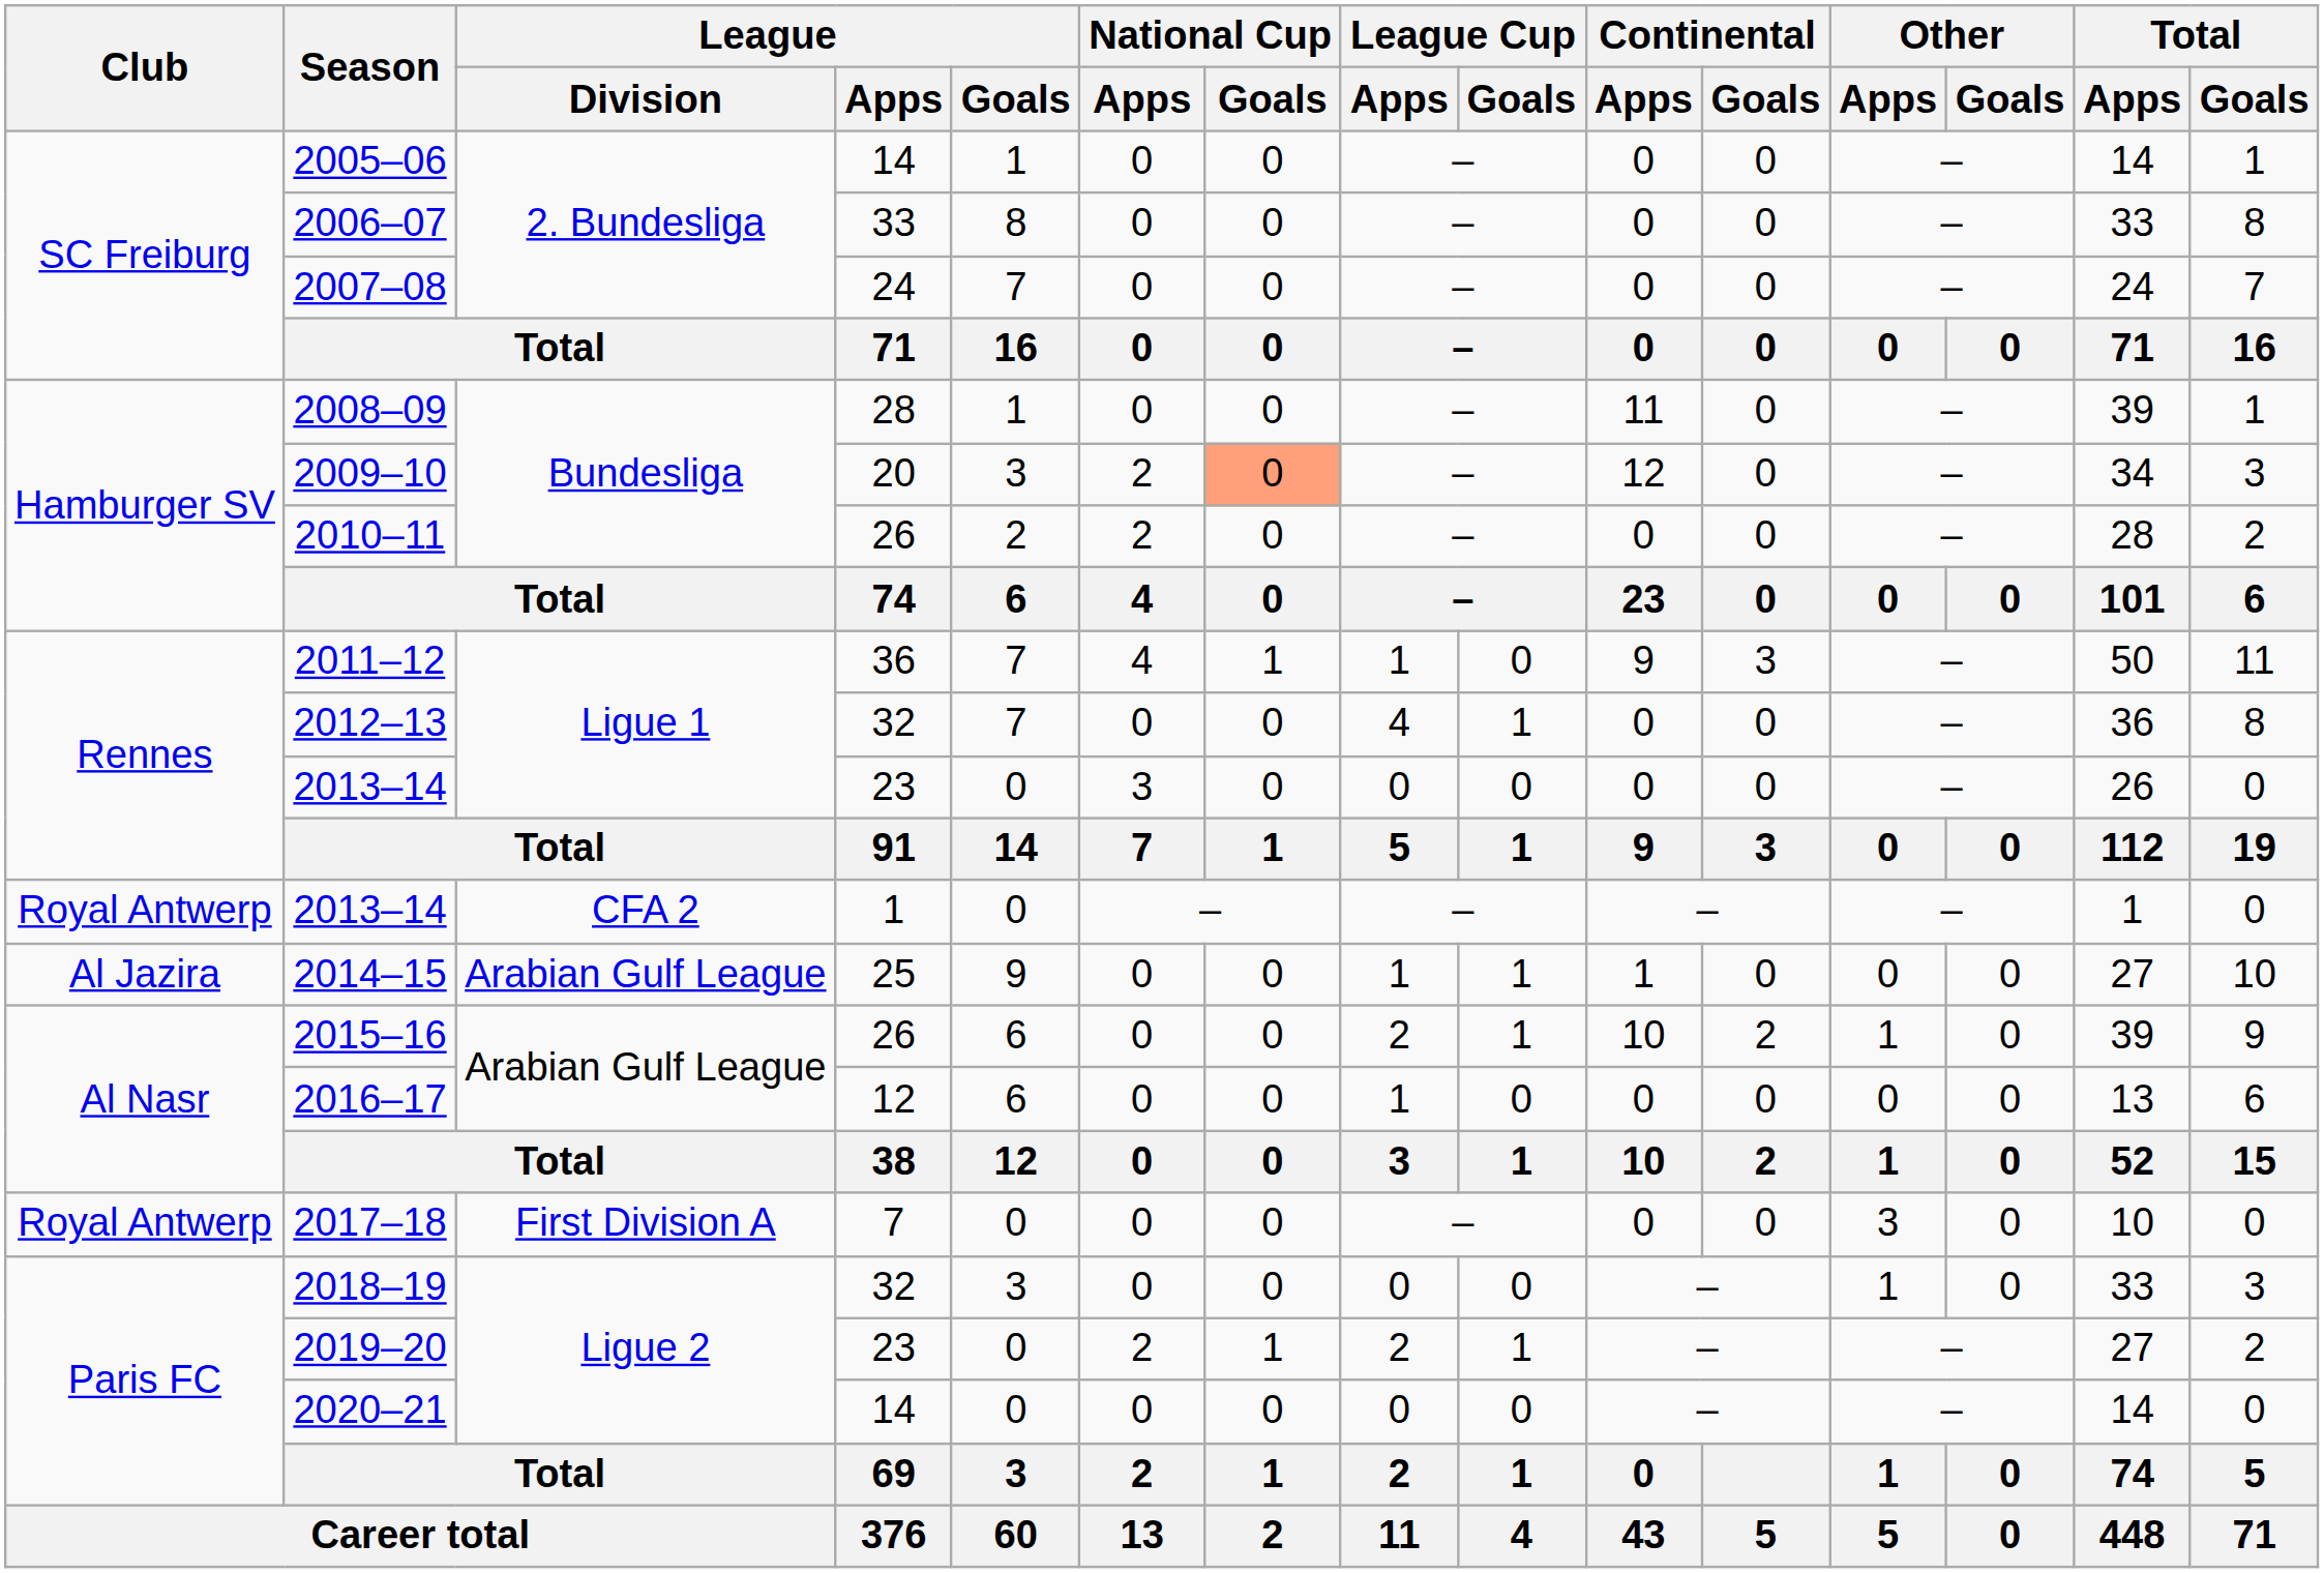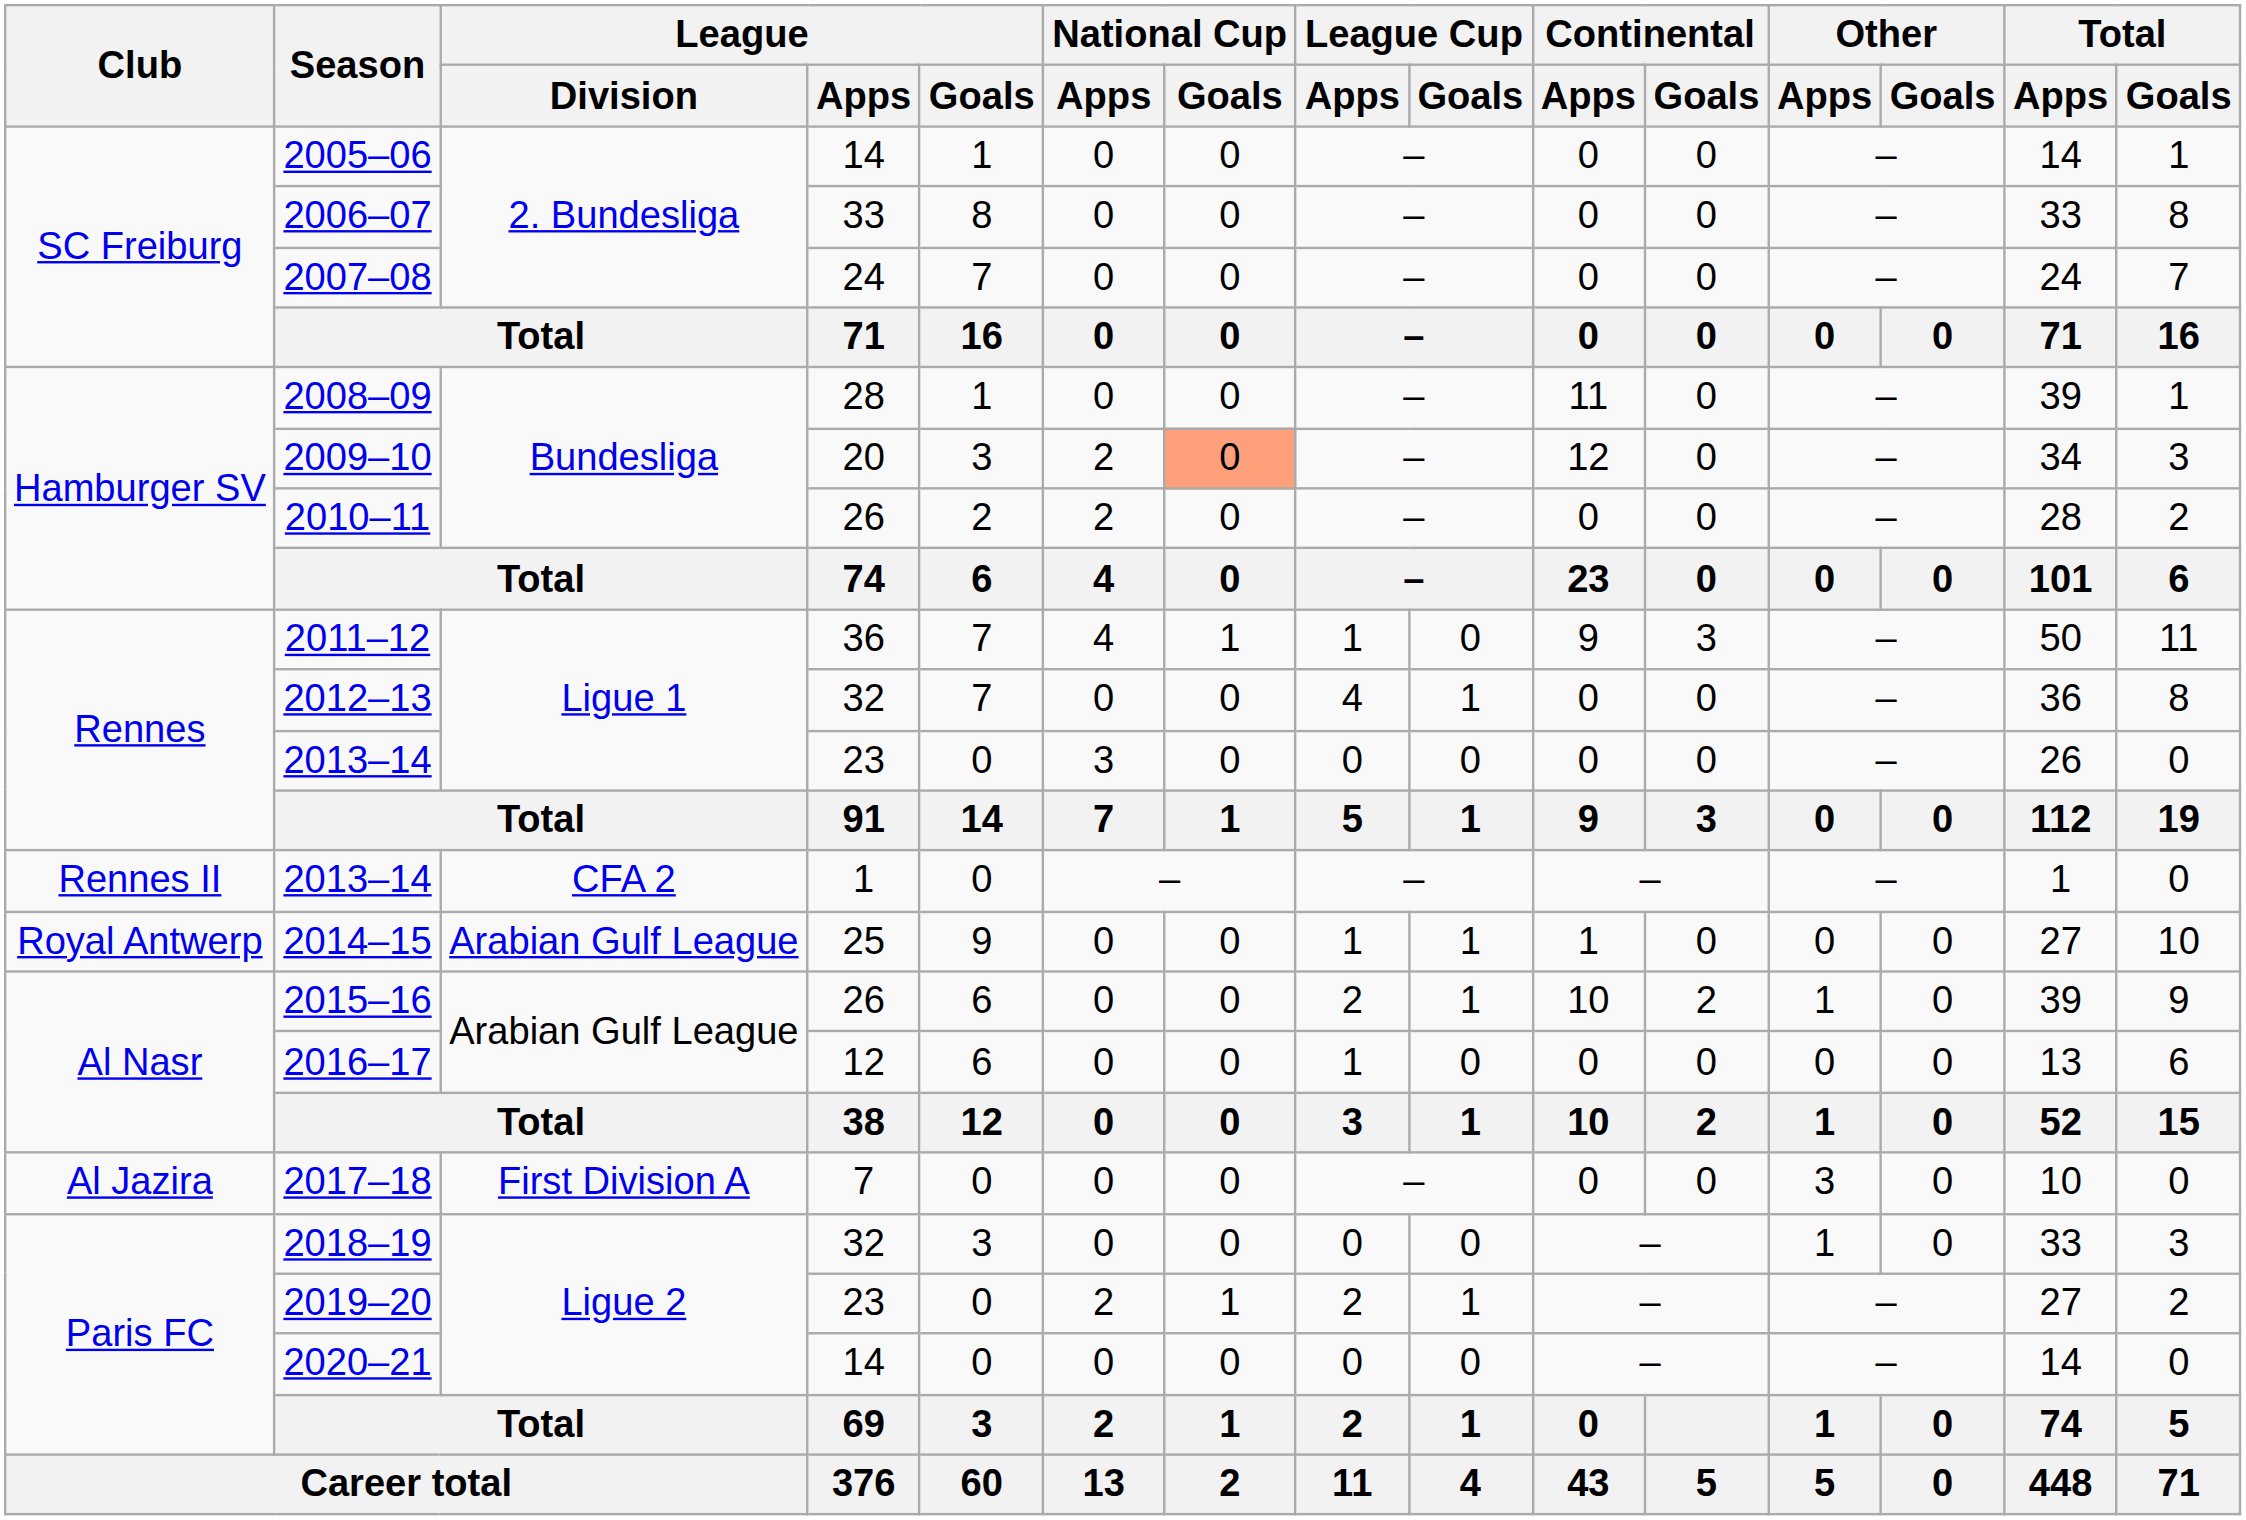2013–14 / 1 | Club: Royal Antwerp -> Rennes II
2014–15 | Club: Al Jazira -> Royal Antwerp
2017–18 | Club: Royal Antwerp -> Al Jazira
